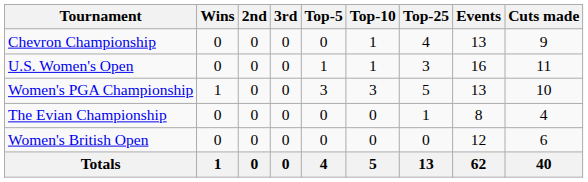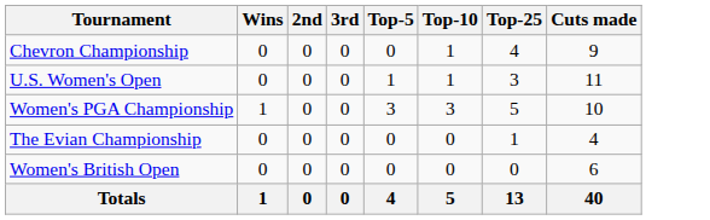- column: Events | 13 | 16 | 13 | 8 | 12 | 62
